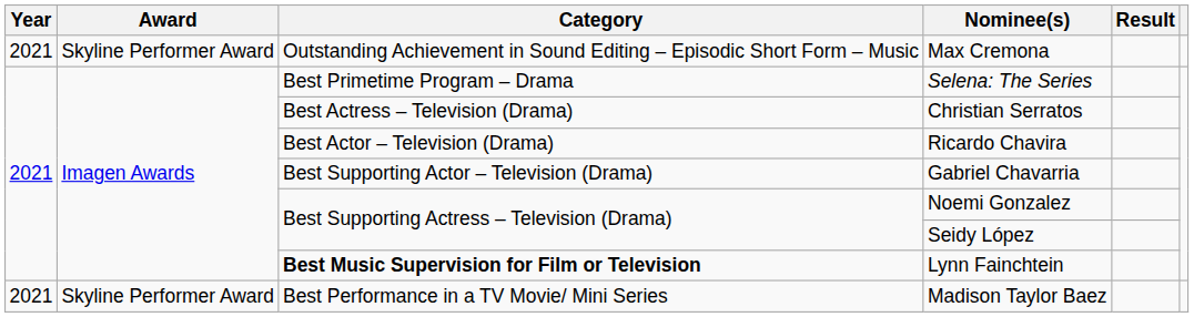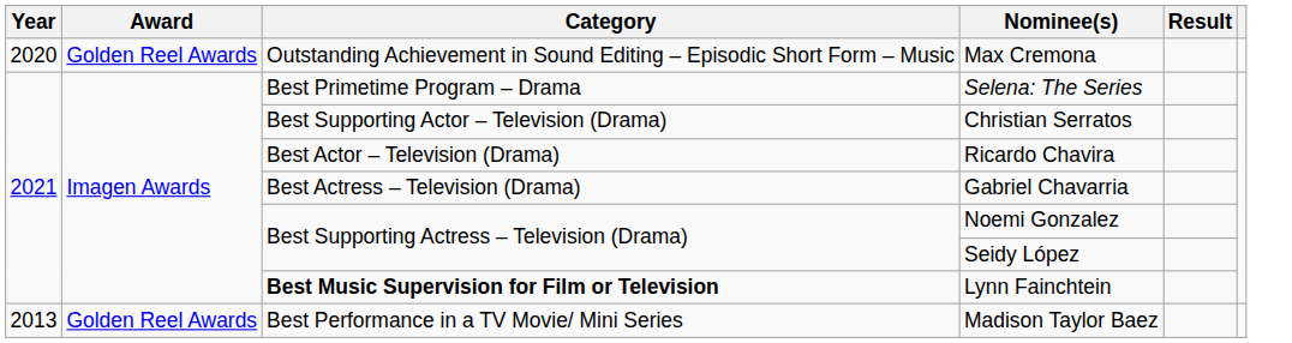Max Cremona | Year: 2021 -> 2020
Max Cremona | Award: Skyline Performer Award -> Golden Reel Awards
Christian Serratos | Category: Best Actress – Television (Drama) -> Best Supporting Actor – Television (Drama)
Gabriel Chavarria | Category: Best Supporting Actor – Television (Drama) -> Best Actress – Television (Drama)
Madison Taylor Baez | Year: 2021 -> 2013
Madison Taylor Baez | Award: Skyline Performer Award -> Golden Reel Awards
